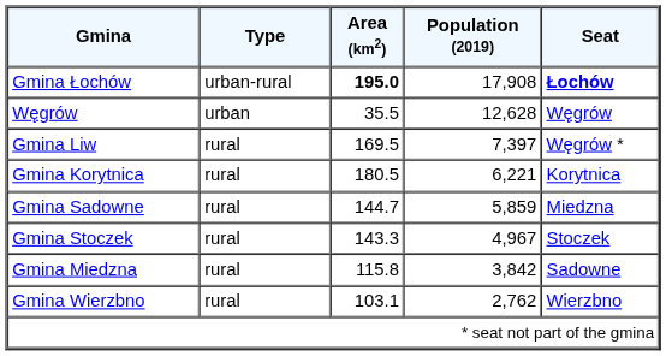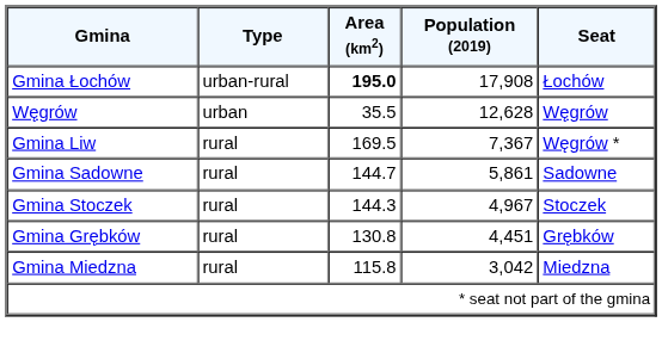Gmina Łochów | Seat: bold -> normal
Gmina Liw | Population (2019): 7,397 -> 7,367
- row: Gmina Korytnica | rural | 180.5 | 6,221 | Korytnica
Gmina Sadowne | Population (2019): 5,859 -> 5,861
Gmina Sadowne | Seat: Miedzna -> Sadowne
Gmina Stoczek | Area (km2): 143.3 -> 144.3
+ row: Gmina Grębków | rural | 130.8 | 4,451 | Grębków
Gmina Miedzna | Population (2019): 3,842 -> 3,042
Gmina Miedzna | Seat: Sadowne -> Miedzna
- row: Gmina Wierzbno | rural | 103.1 | 2,762 | Wierzbno
